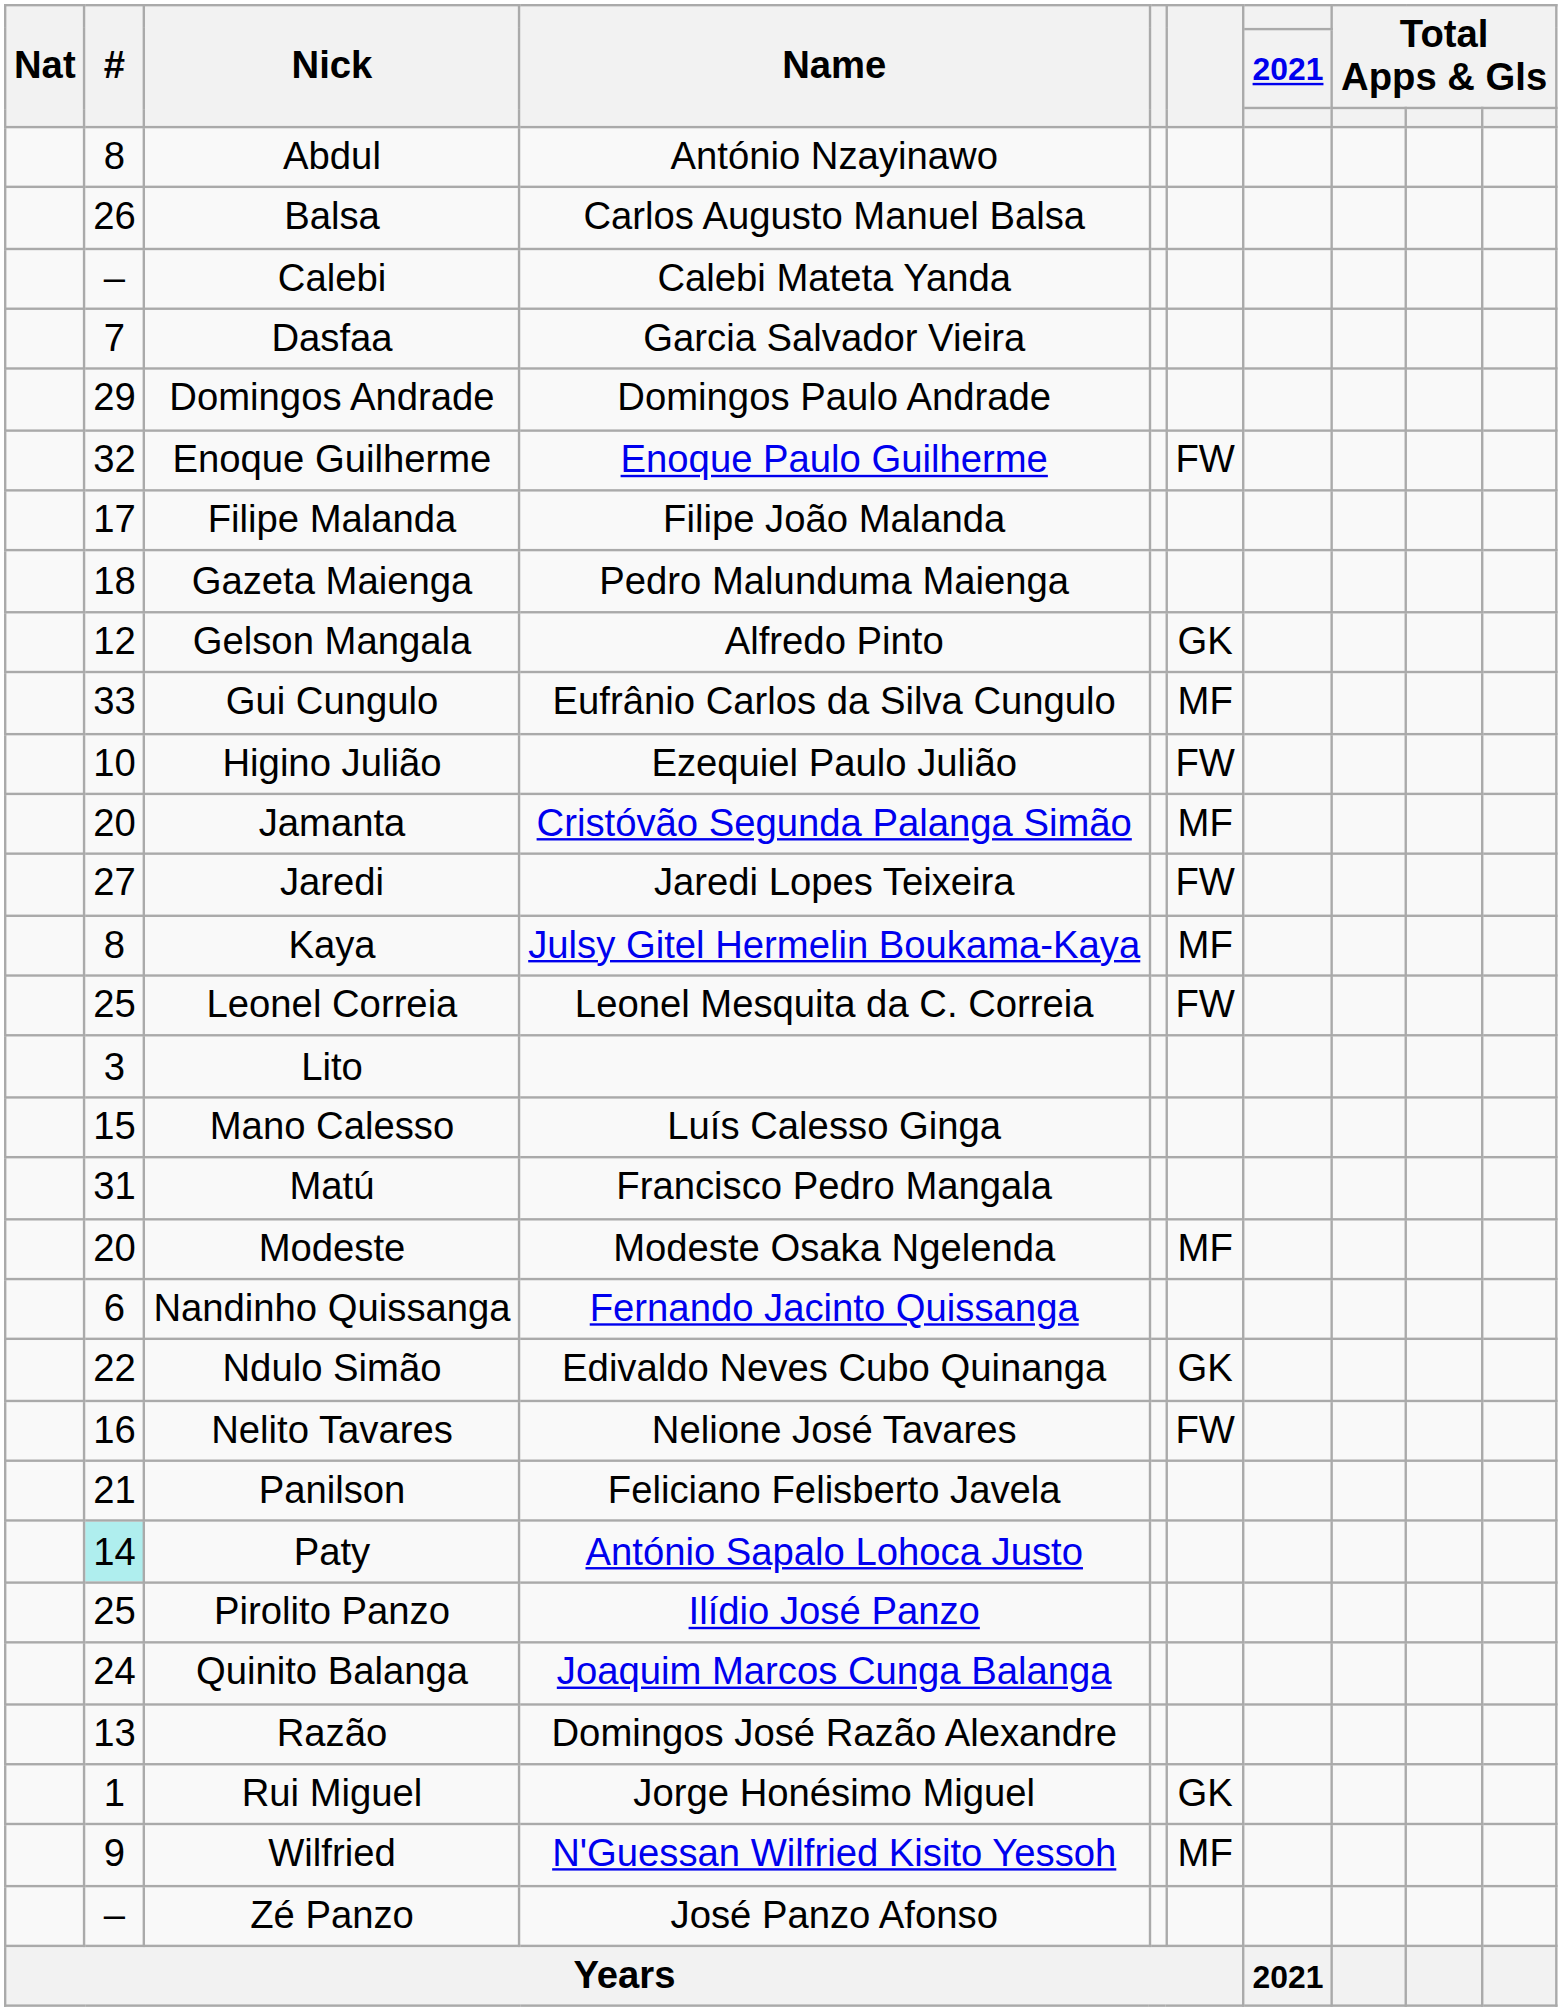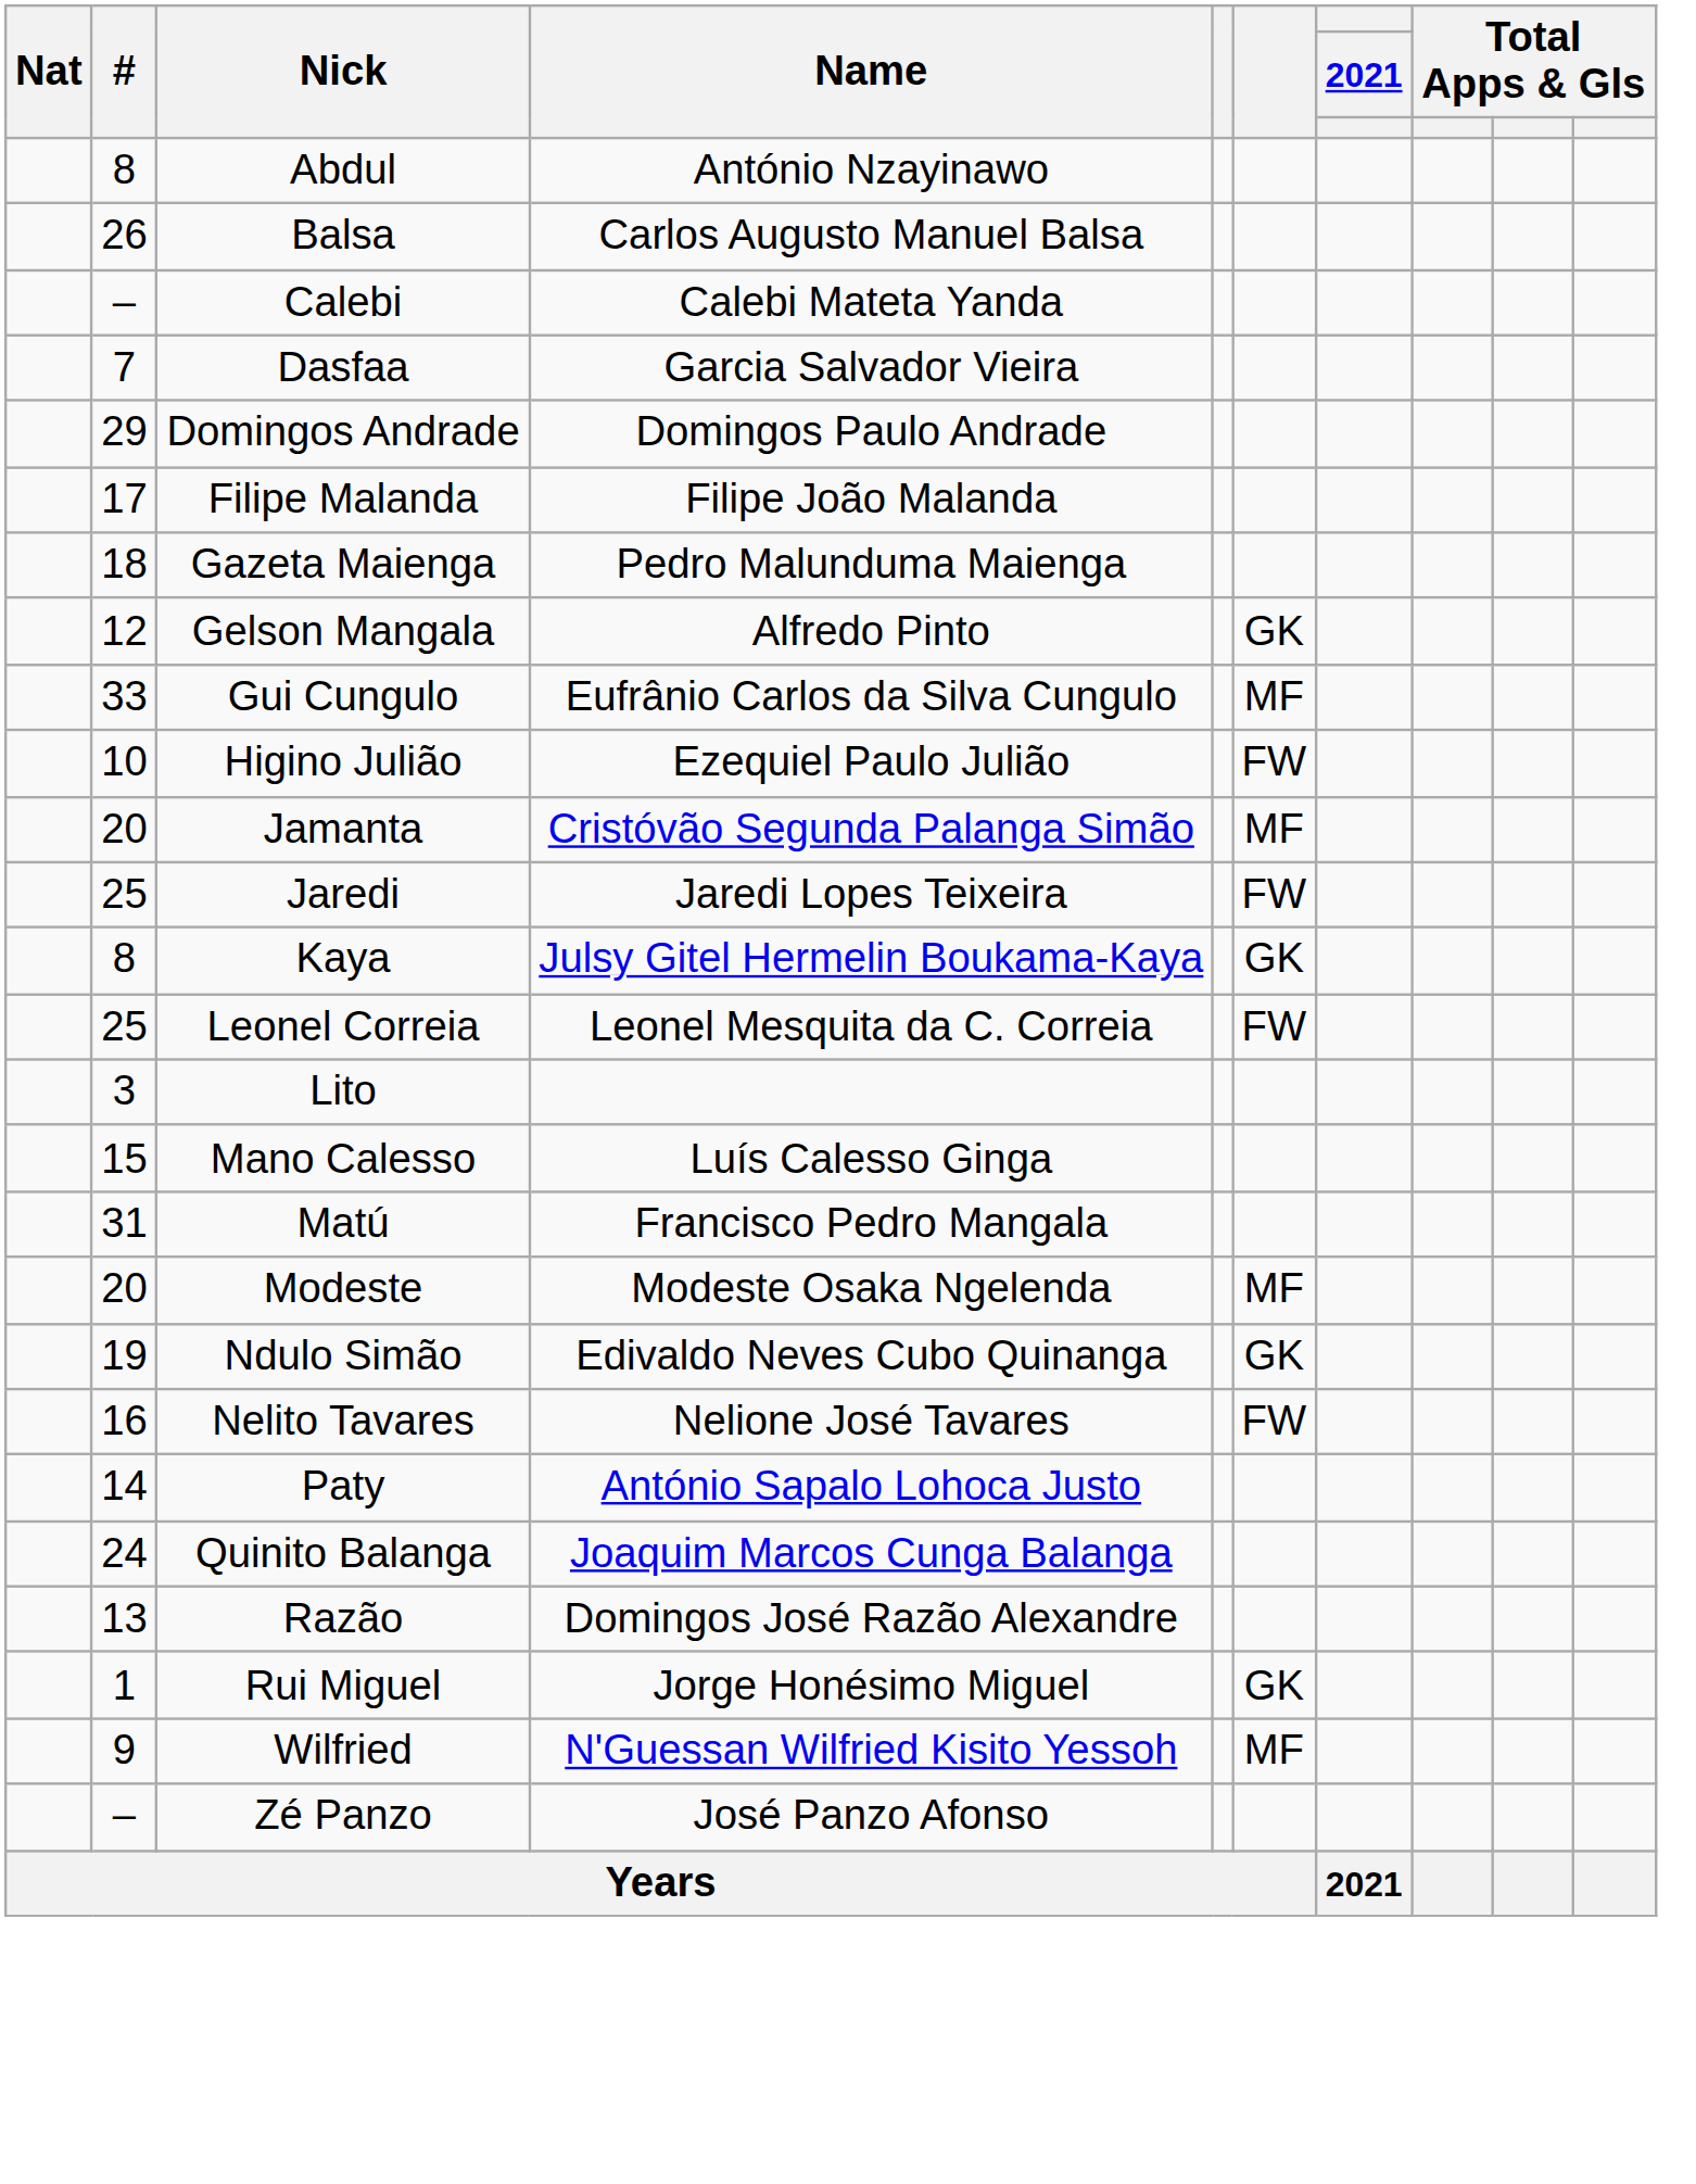- row: 32 | Enoque Guilherme | Enoque Paulo Guilherme | FW
Jaredi | #: 27 -> 25
Kaya | column 6: MF -> GK
- row: 6 | Nandinho Quissanga | Fernando Jacinto Quissanga
Ndulo Simão | #: 22 -> 19
- row: 21 | Panilson | Feliciano Felisberto Javela
Paty | #: paleturquoise background -> no background
- row: 25 | Pirolito Panzo | Ilídio José Panzo
